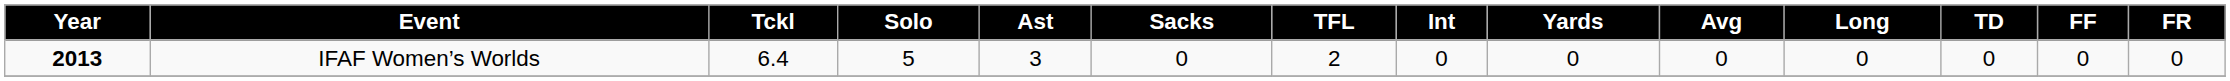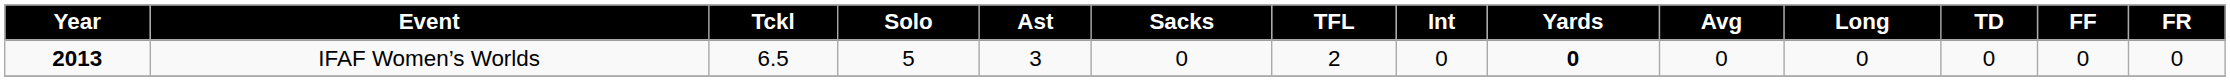IFAF Women’s Worlds | Tckl: 6.4 -> 6.5
IFAF Women’s Worlds | Yards: normal -> bold
